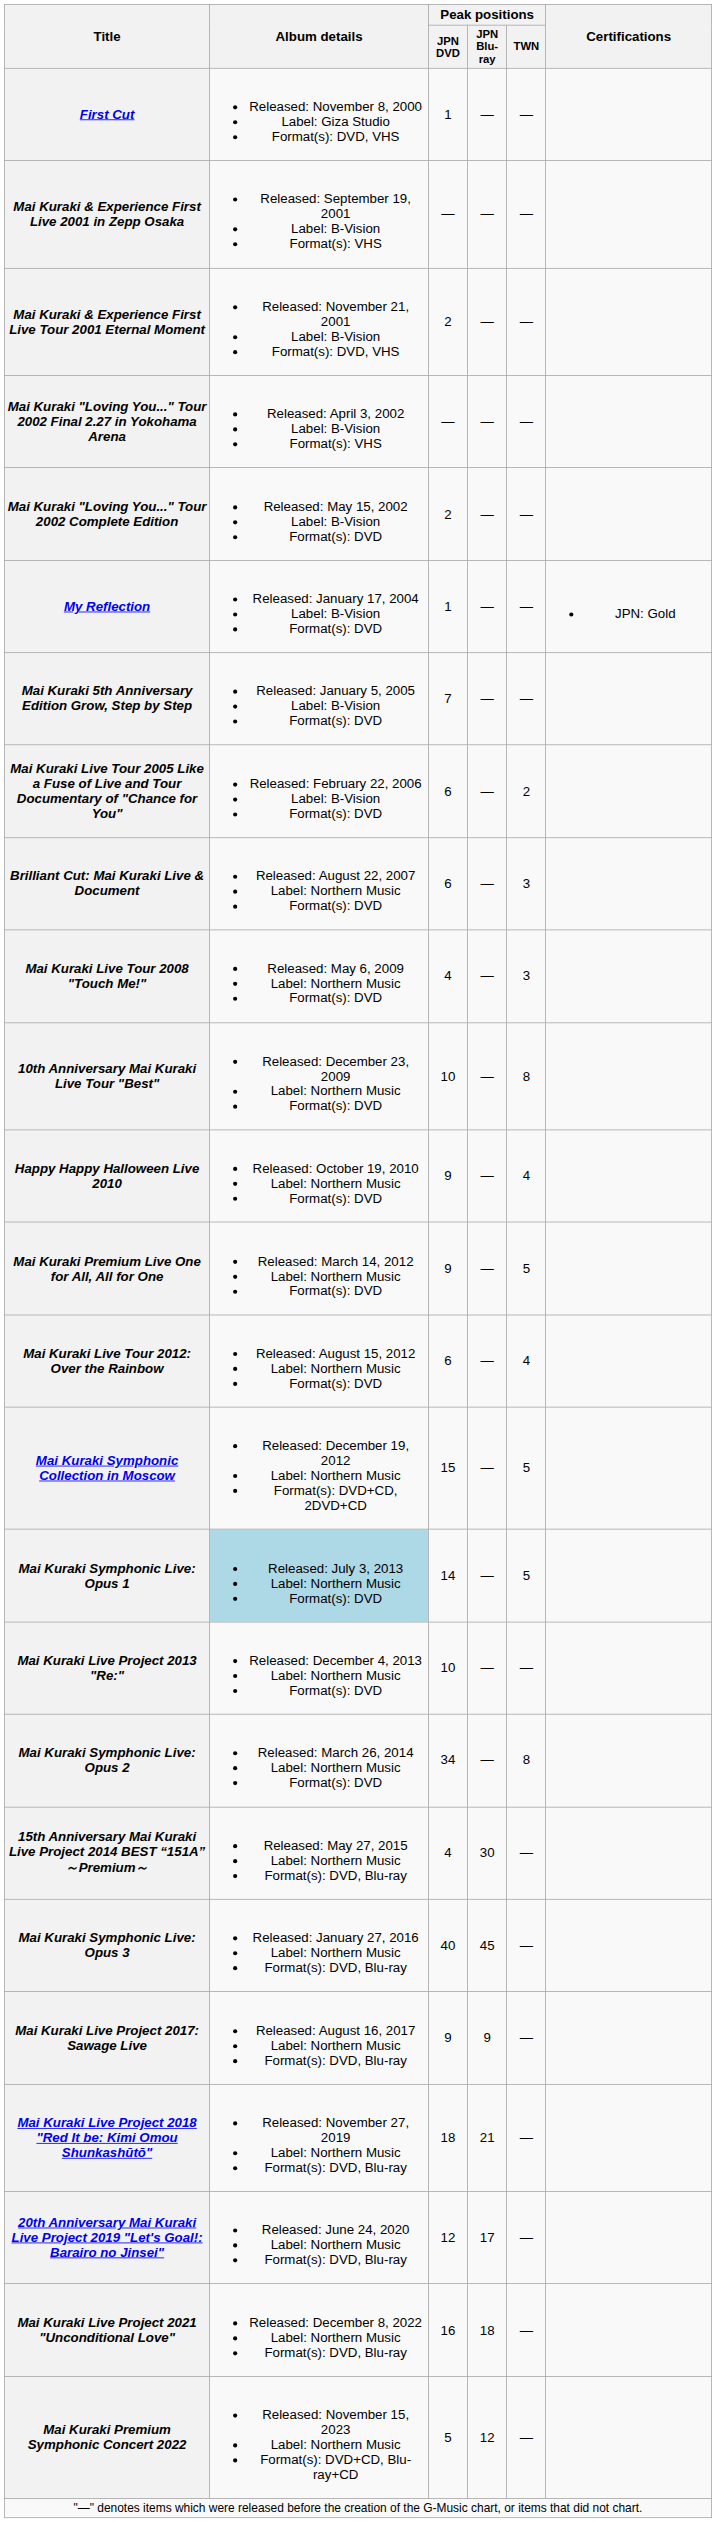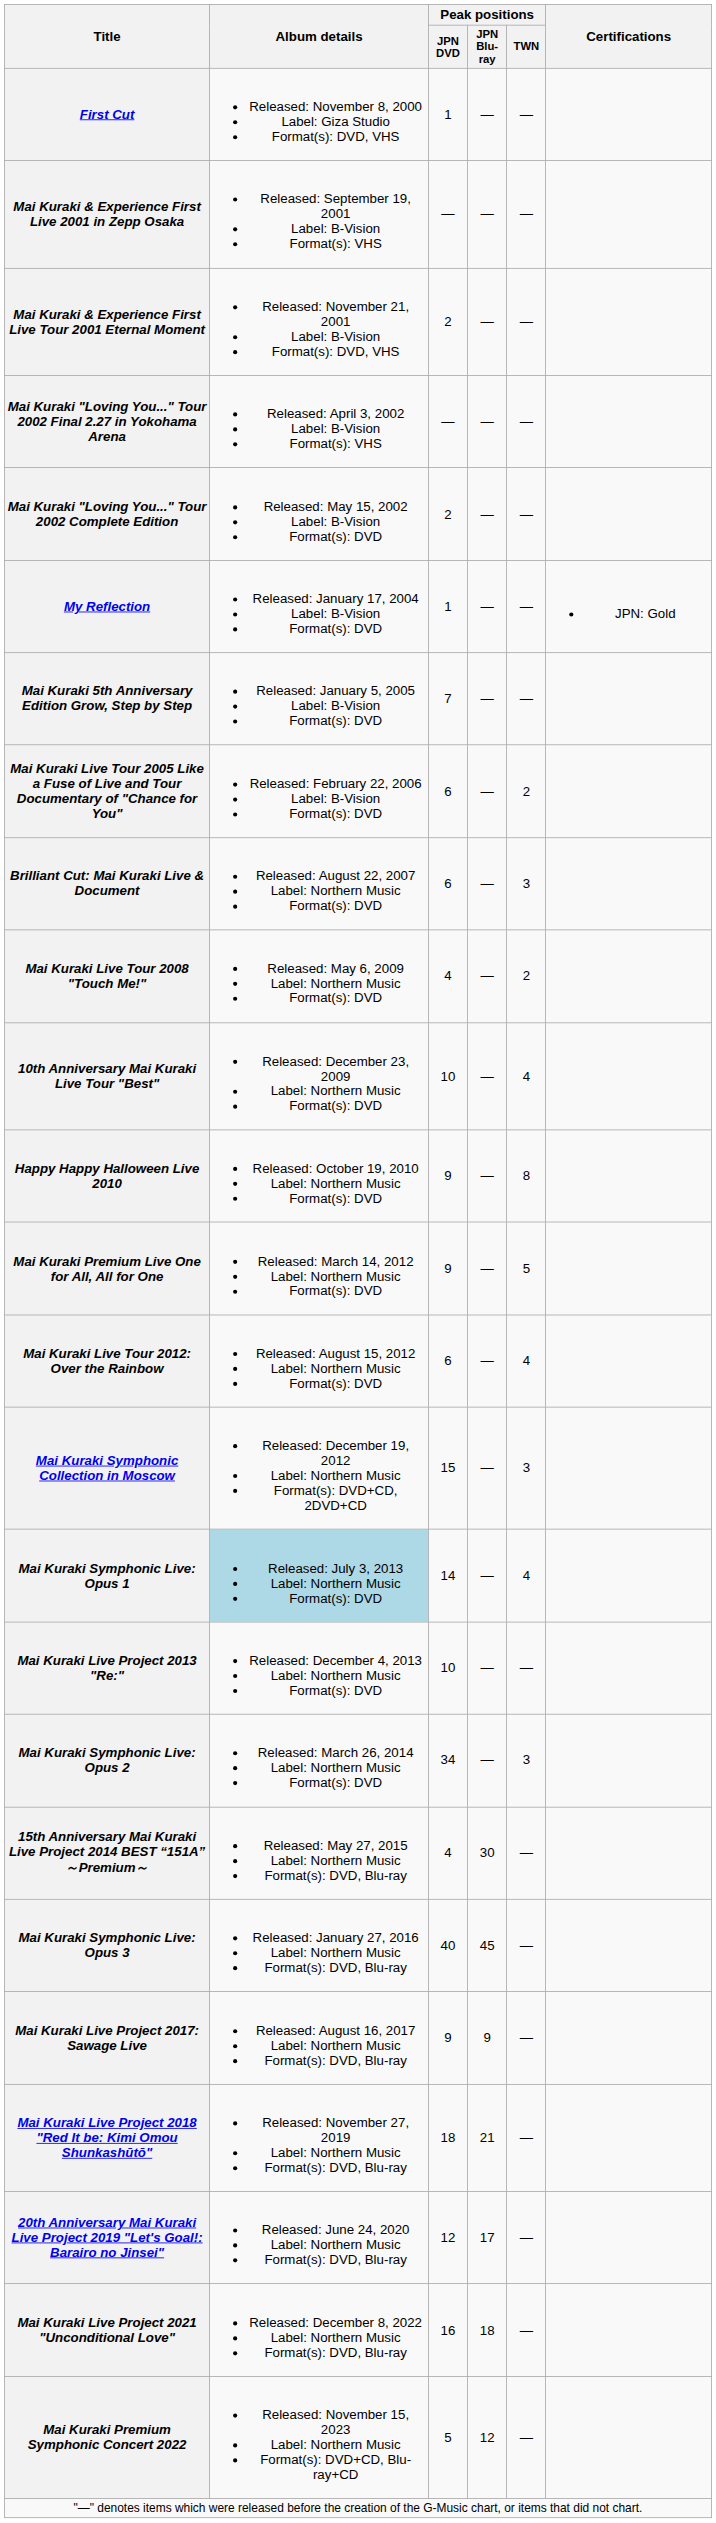Mai Kuraki Live Tour 2008 "Touch Me!" | Peak positions / TWN: 3 -> 2
10th Anniversary Mai Kuraki Live Tour "Best" | Peak positions / TWN: 8 -> 4
Happy Happy Halloween Live 2010 | Peak positions / TWN: 4 -> 8
Mai Kuraki Symphonic Collection in Moscow | Peak positions / TWN: 5 -> 3
Mai Kuraki Symphonic Live: Opus 1 | Peak positions / TWN: 5 -> 4
Mai Kuraki Symphonic Live: Opus 2 | Peak positions / TWN: 8 -> 3
